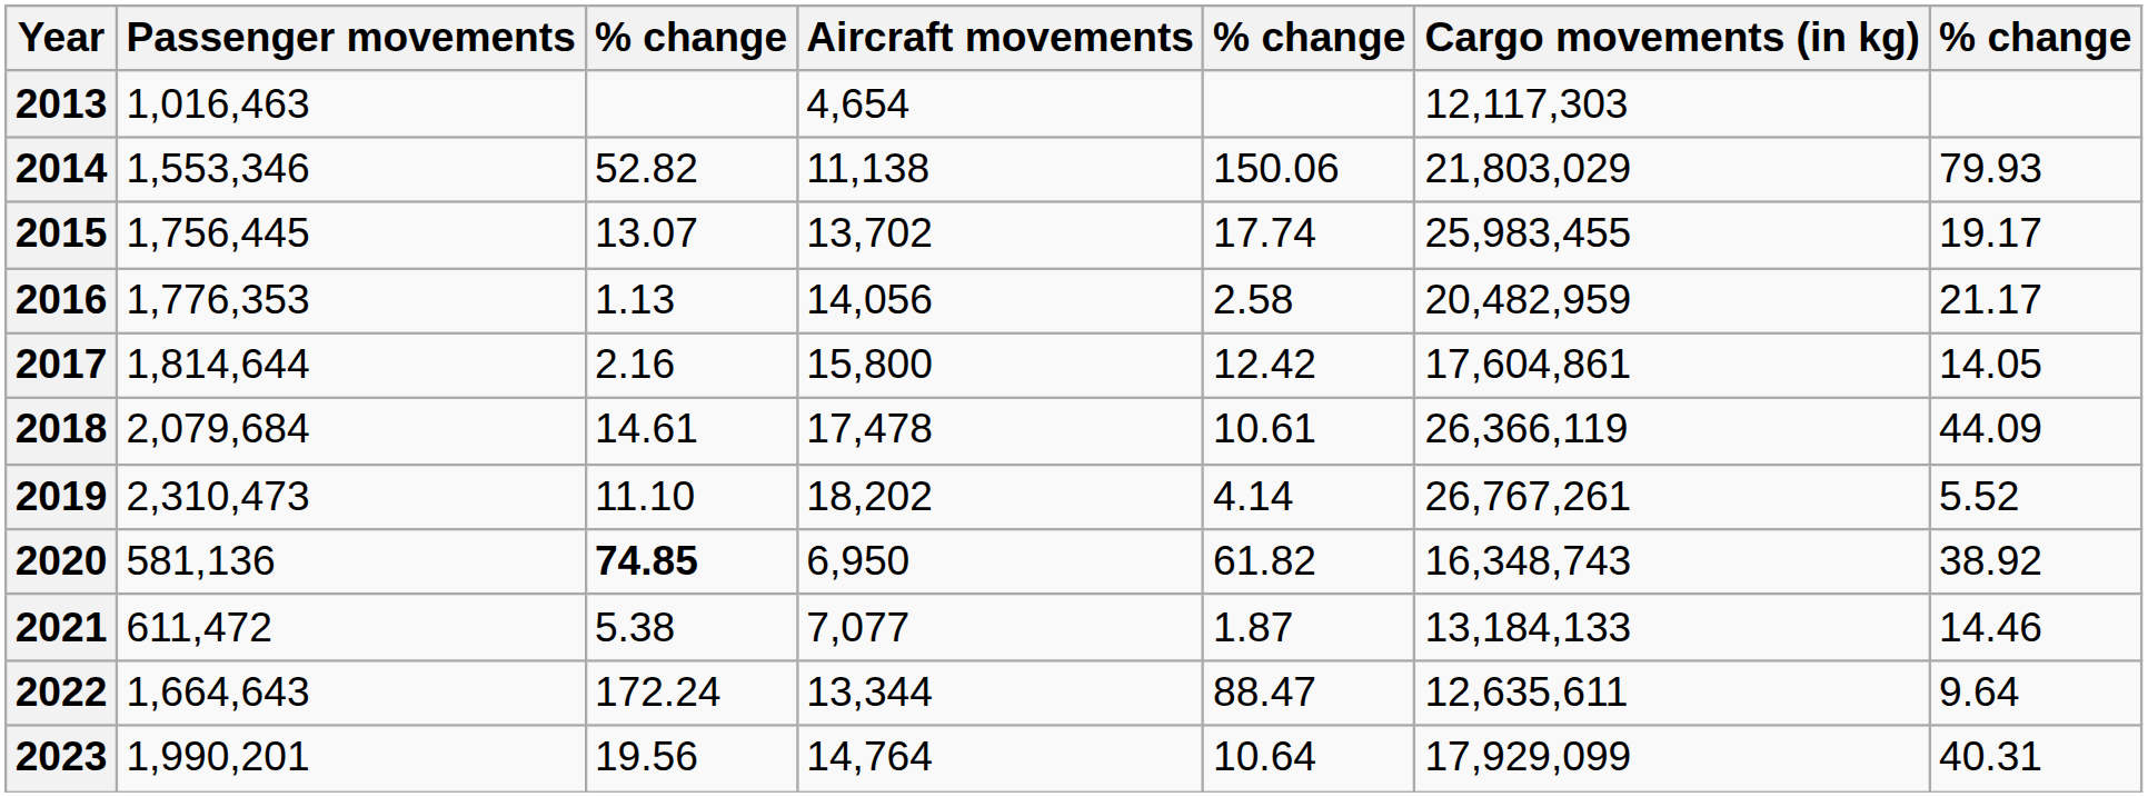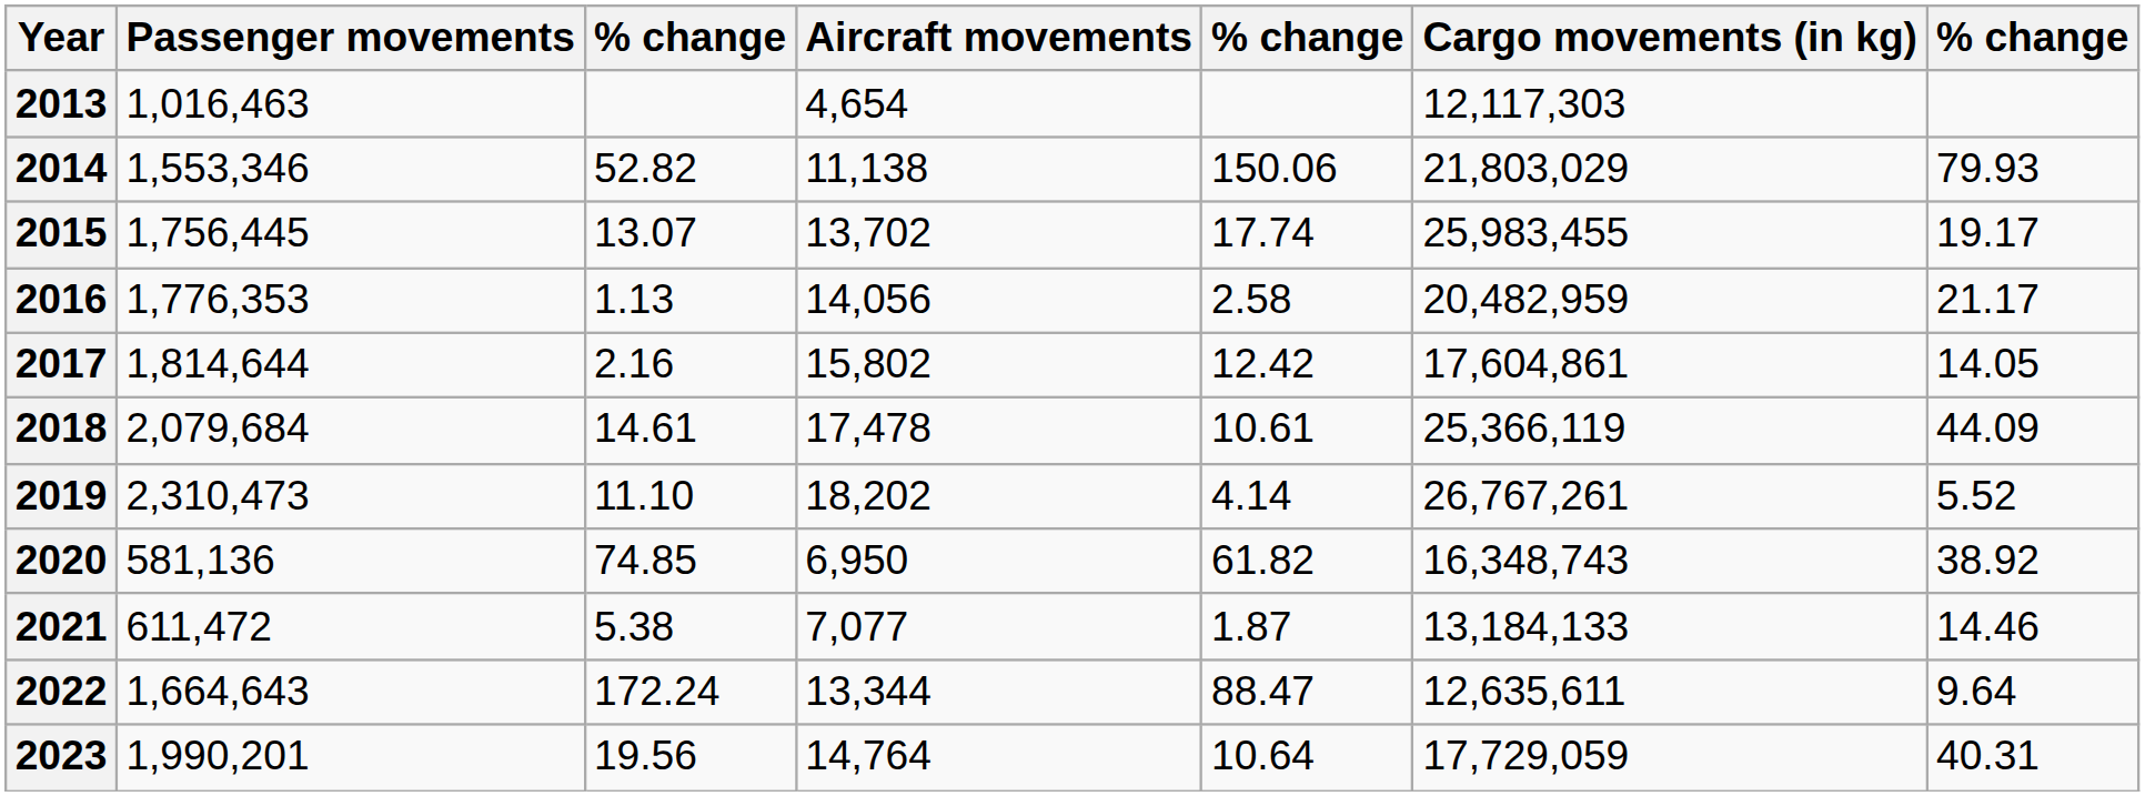2017 | Aircraft movements: 15,800 -> 15,802
2018 | Cargo movements (in kg): 26,366,119 -> 25,366,119
2020 | column 3: bold -> normal
2023 | Cargo movements (in kg): 17,929,099 -> 17,729,059
